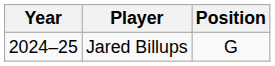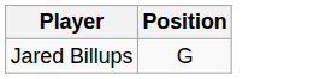- column: Year | 2024–25
